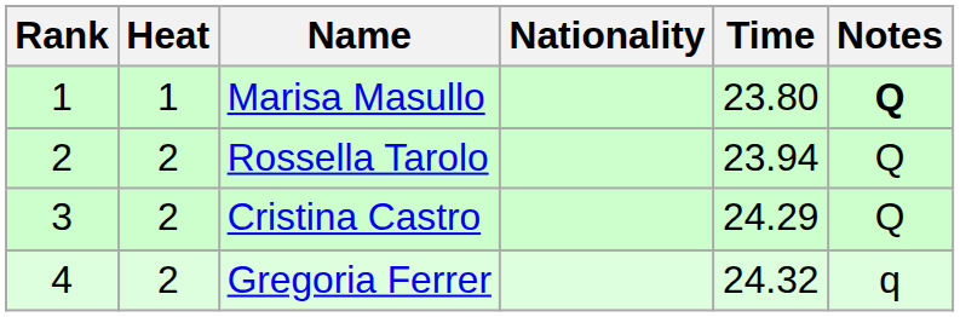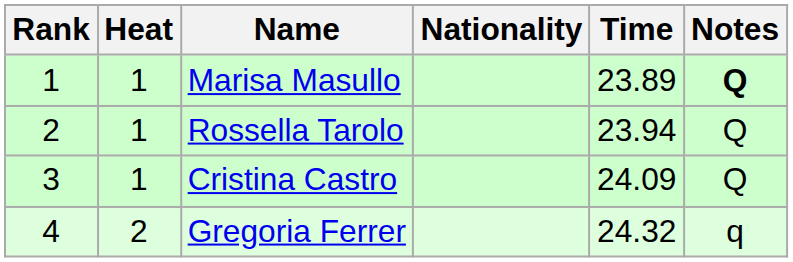Marisa Masullo | Time: 23.80 -> 23.89
Rossella Tarolo | Heat: 2 -> 1
Cristina Castro | Heat: 2 -> 1
Cristina Castro | Time: 24.29 -> 24.09
